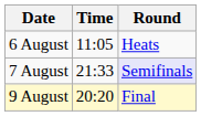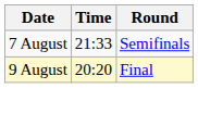- row: 6 August | 11:05 | Heats
7 August | Round: lavender background -> no background
